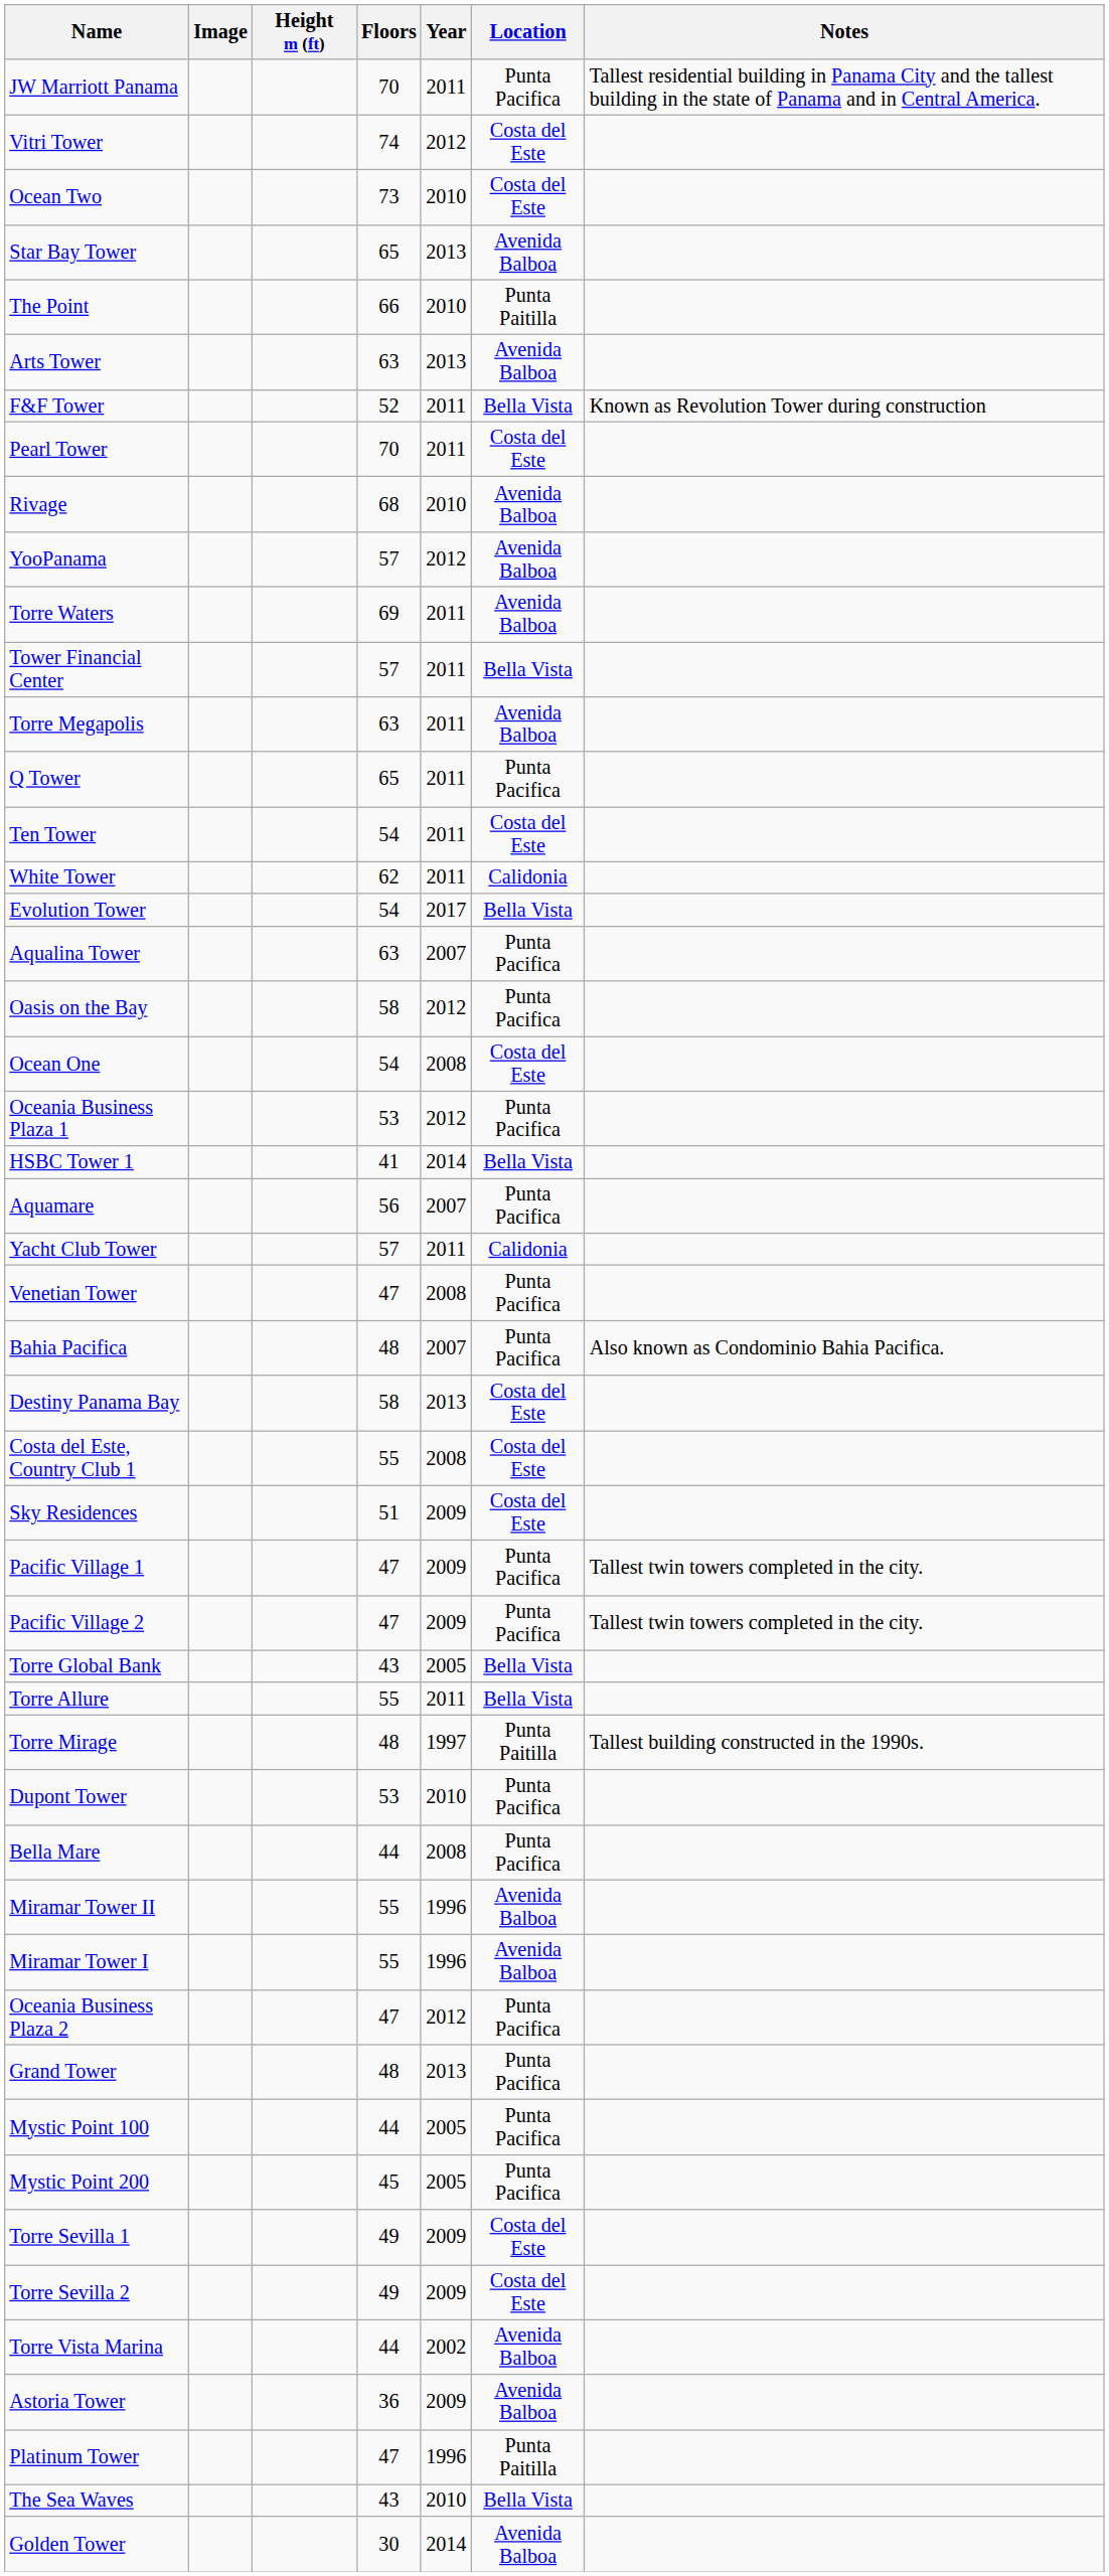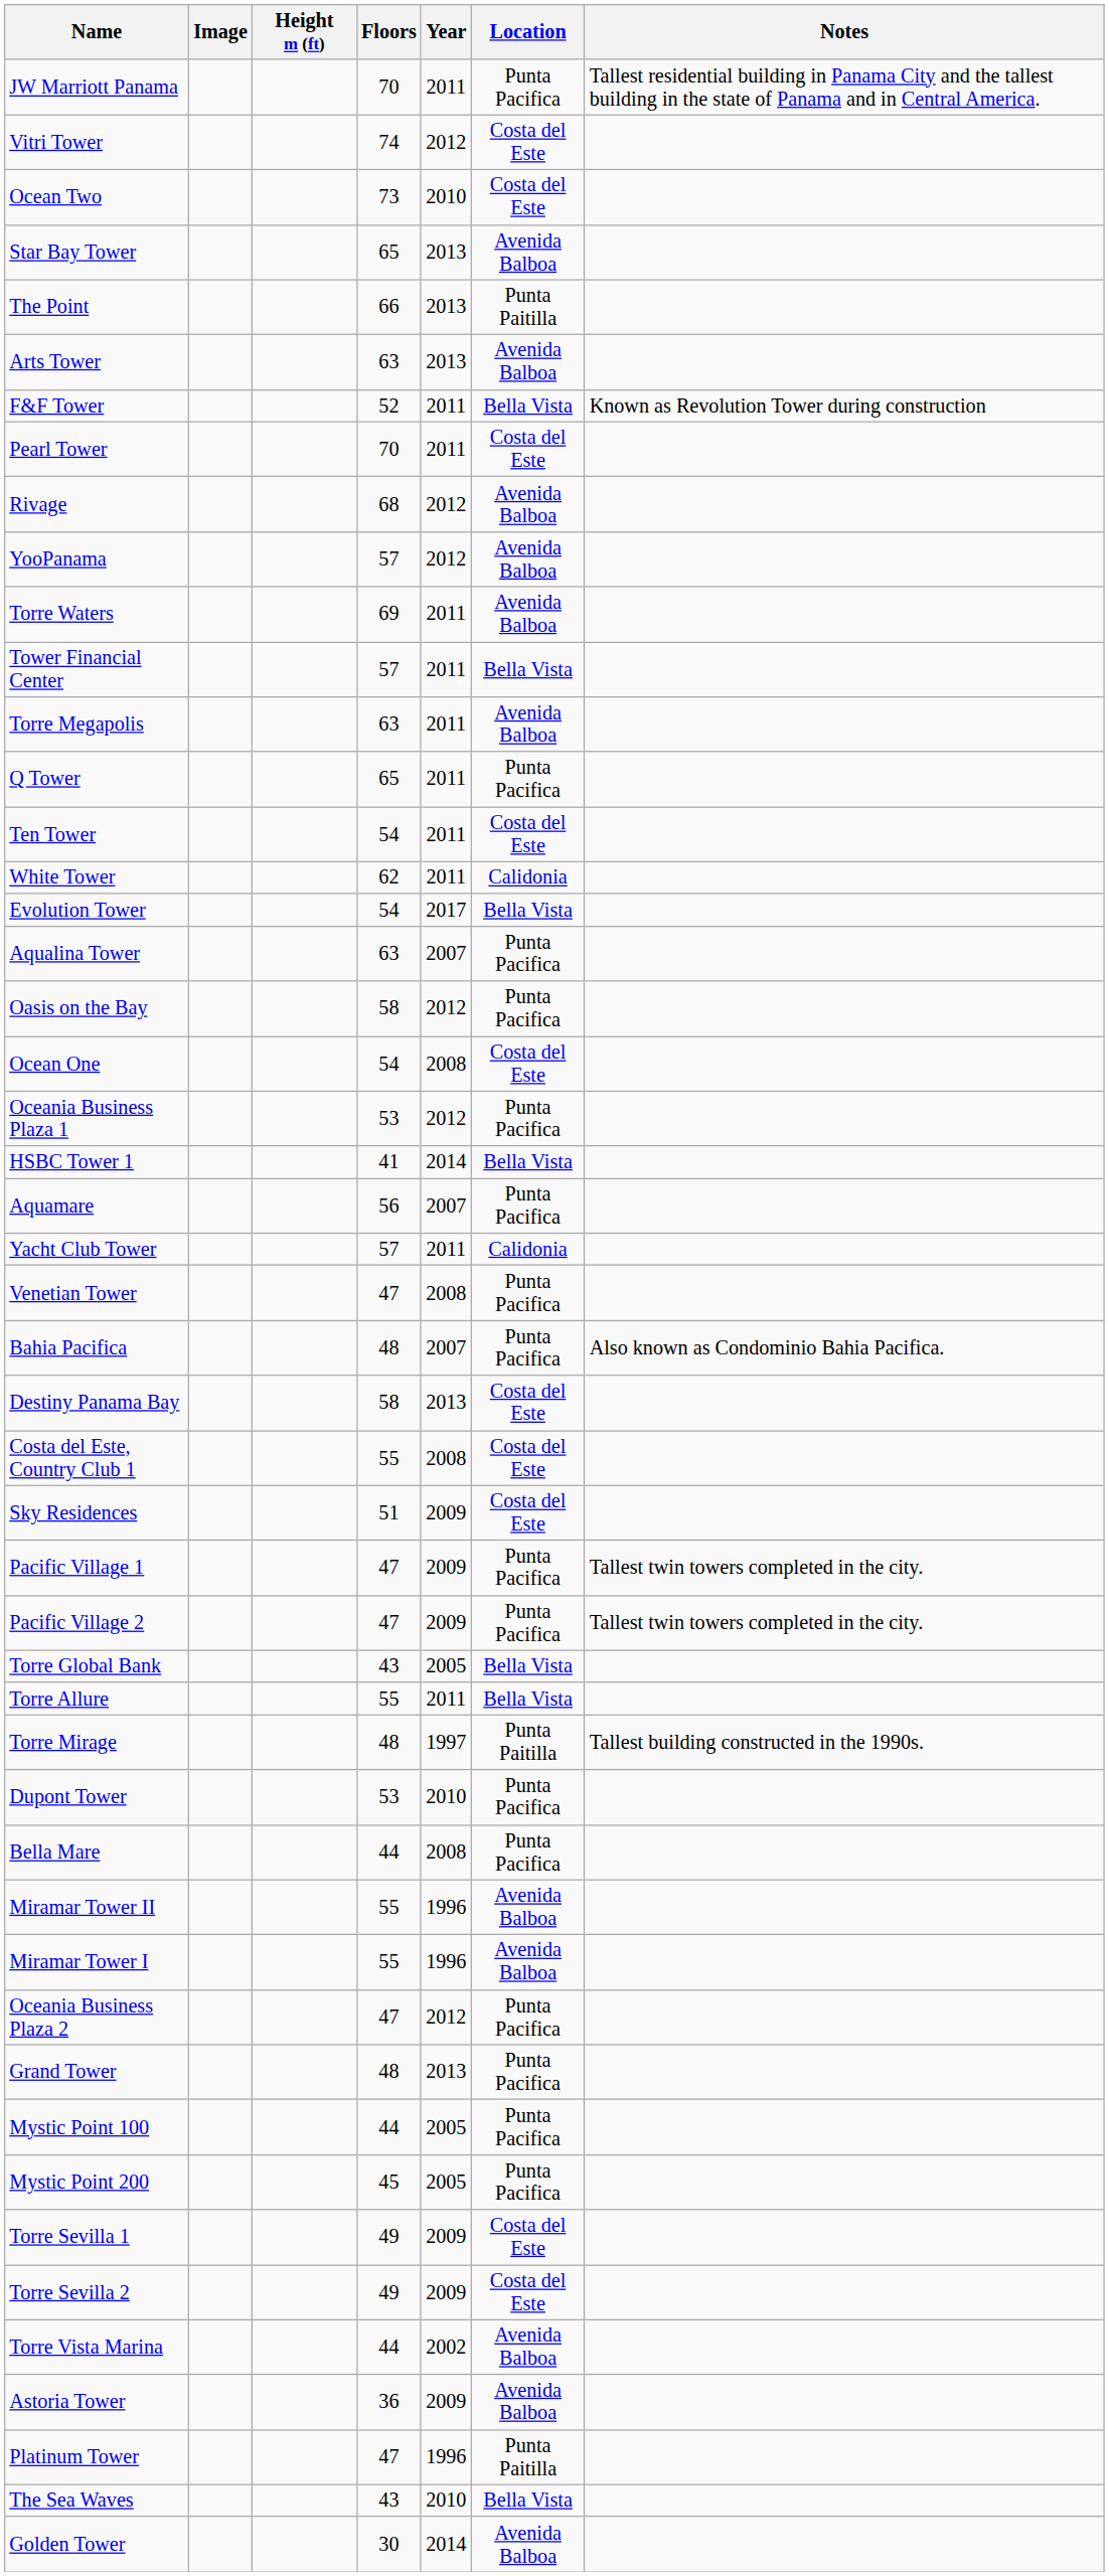The Point | Year: 2010 -> 2013
Rivage | Year: 2010 -> 2012
